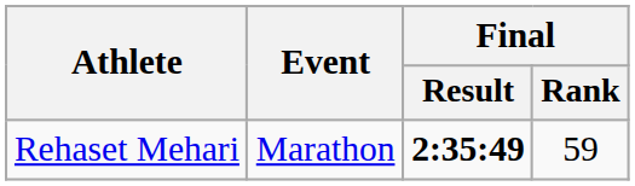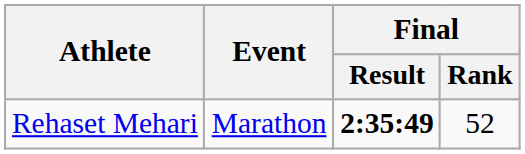Rehaset Mehari | Final / Rank: 59 -> 52
